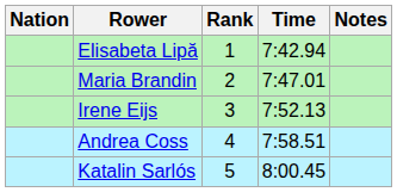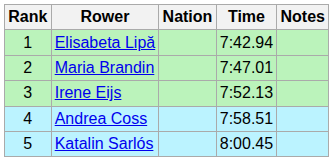columns swapped: Rank <-> Nation
